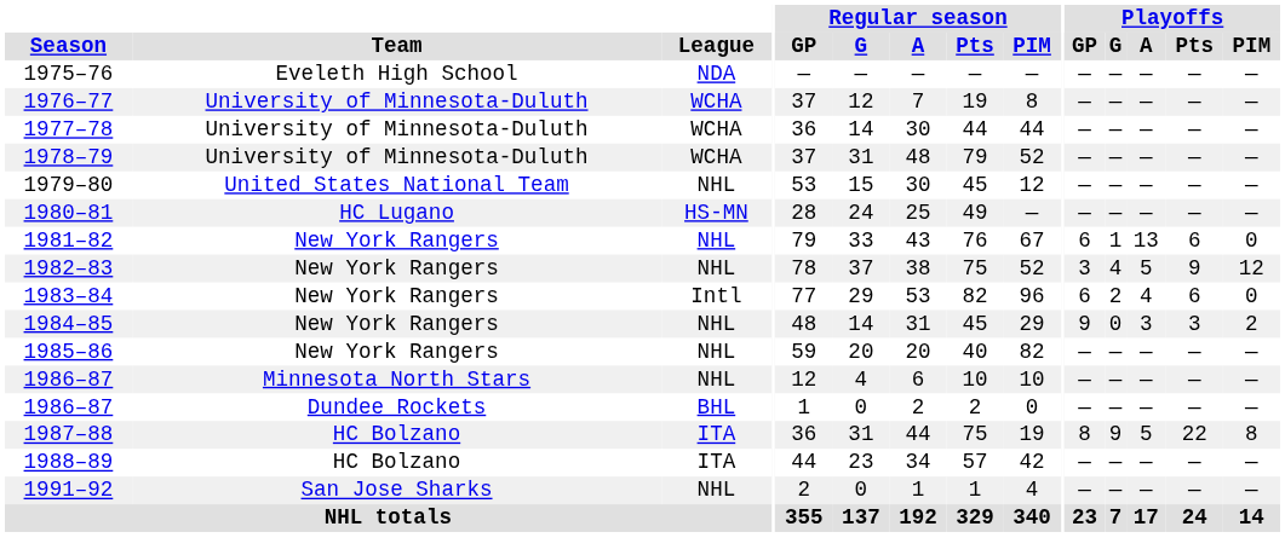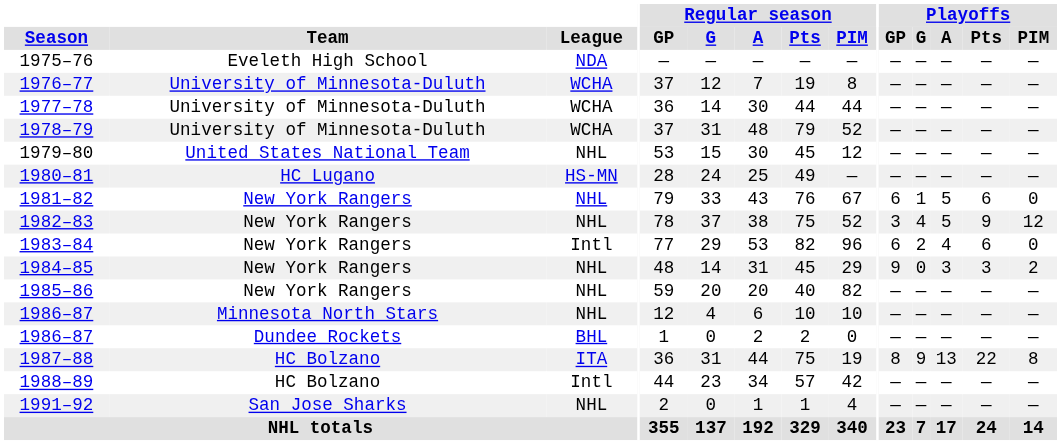1981–82 | Playoffs / A: 13 -> 5
1987–88 | Playoffs / A: 5 -> 13
1988–89 | League: ITA -> Intl
